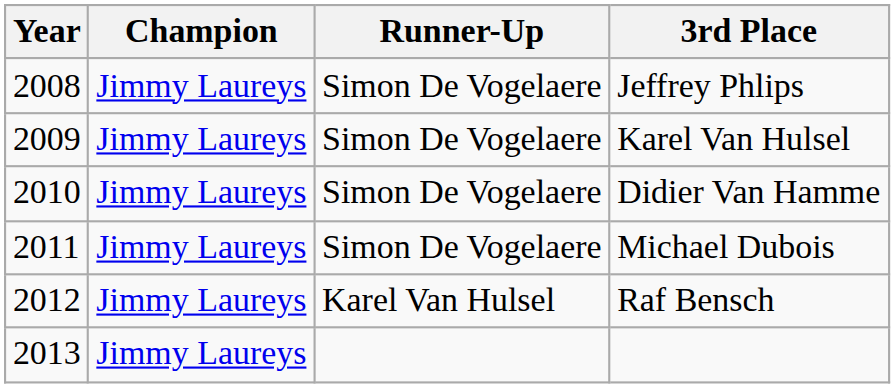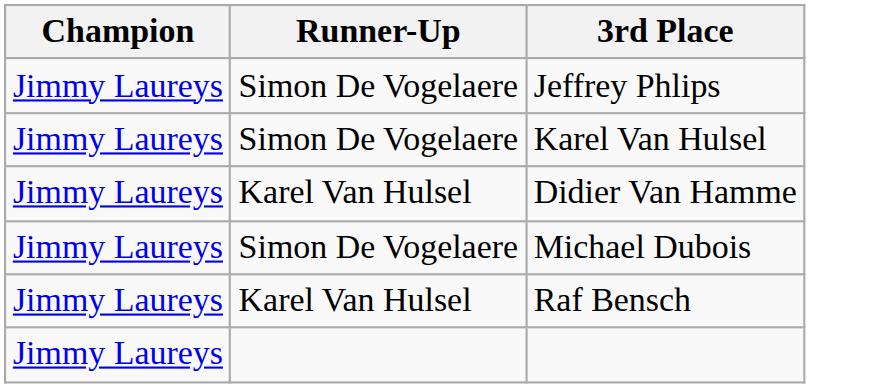- column: Year | 2008 | 2009 | 2010 | 2011 | 2012 | 2013
Didier Van Hamme | Runner-Up: Simon De Vogelaere -> Karel Van Hulsel
